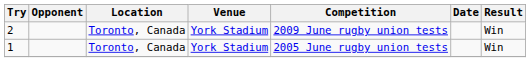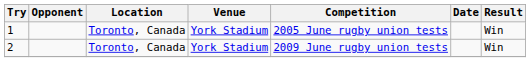rows swapped: 1 <-> 2
